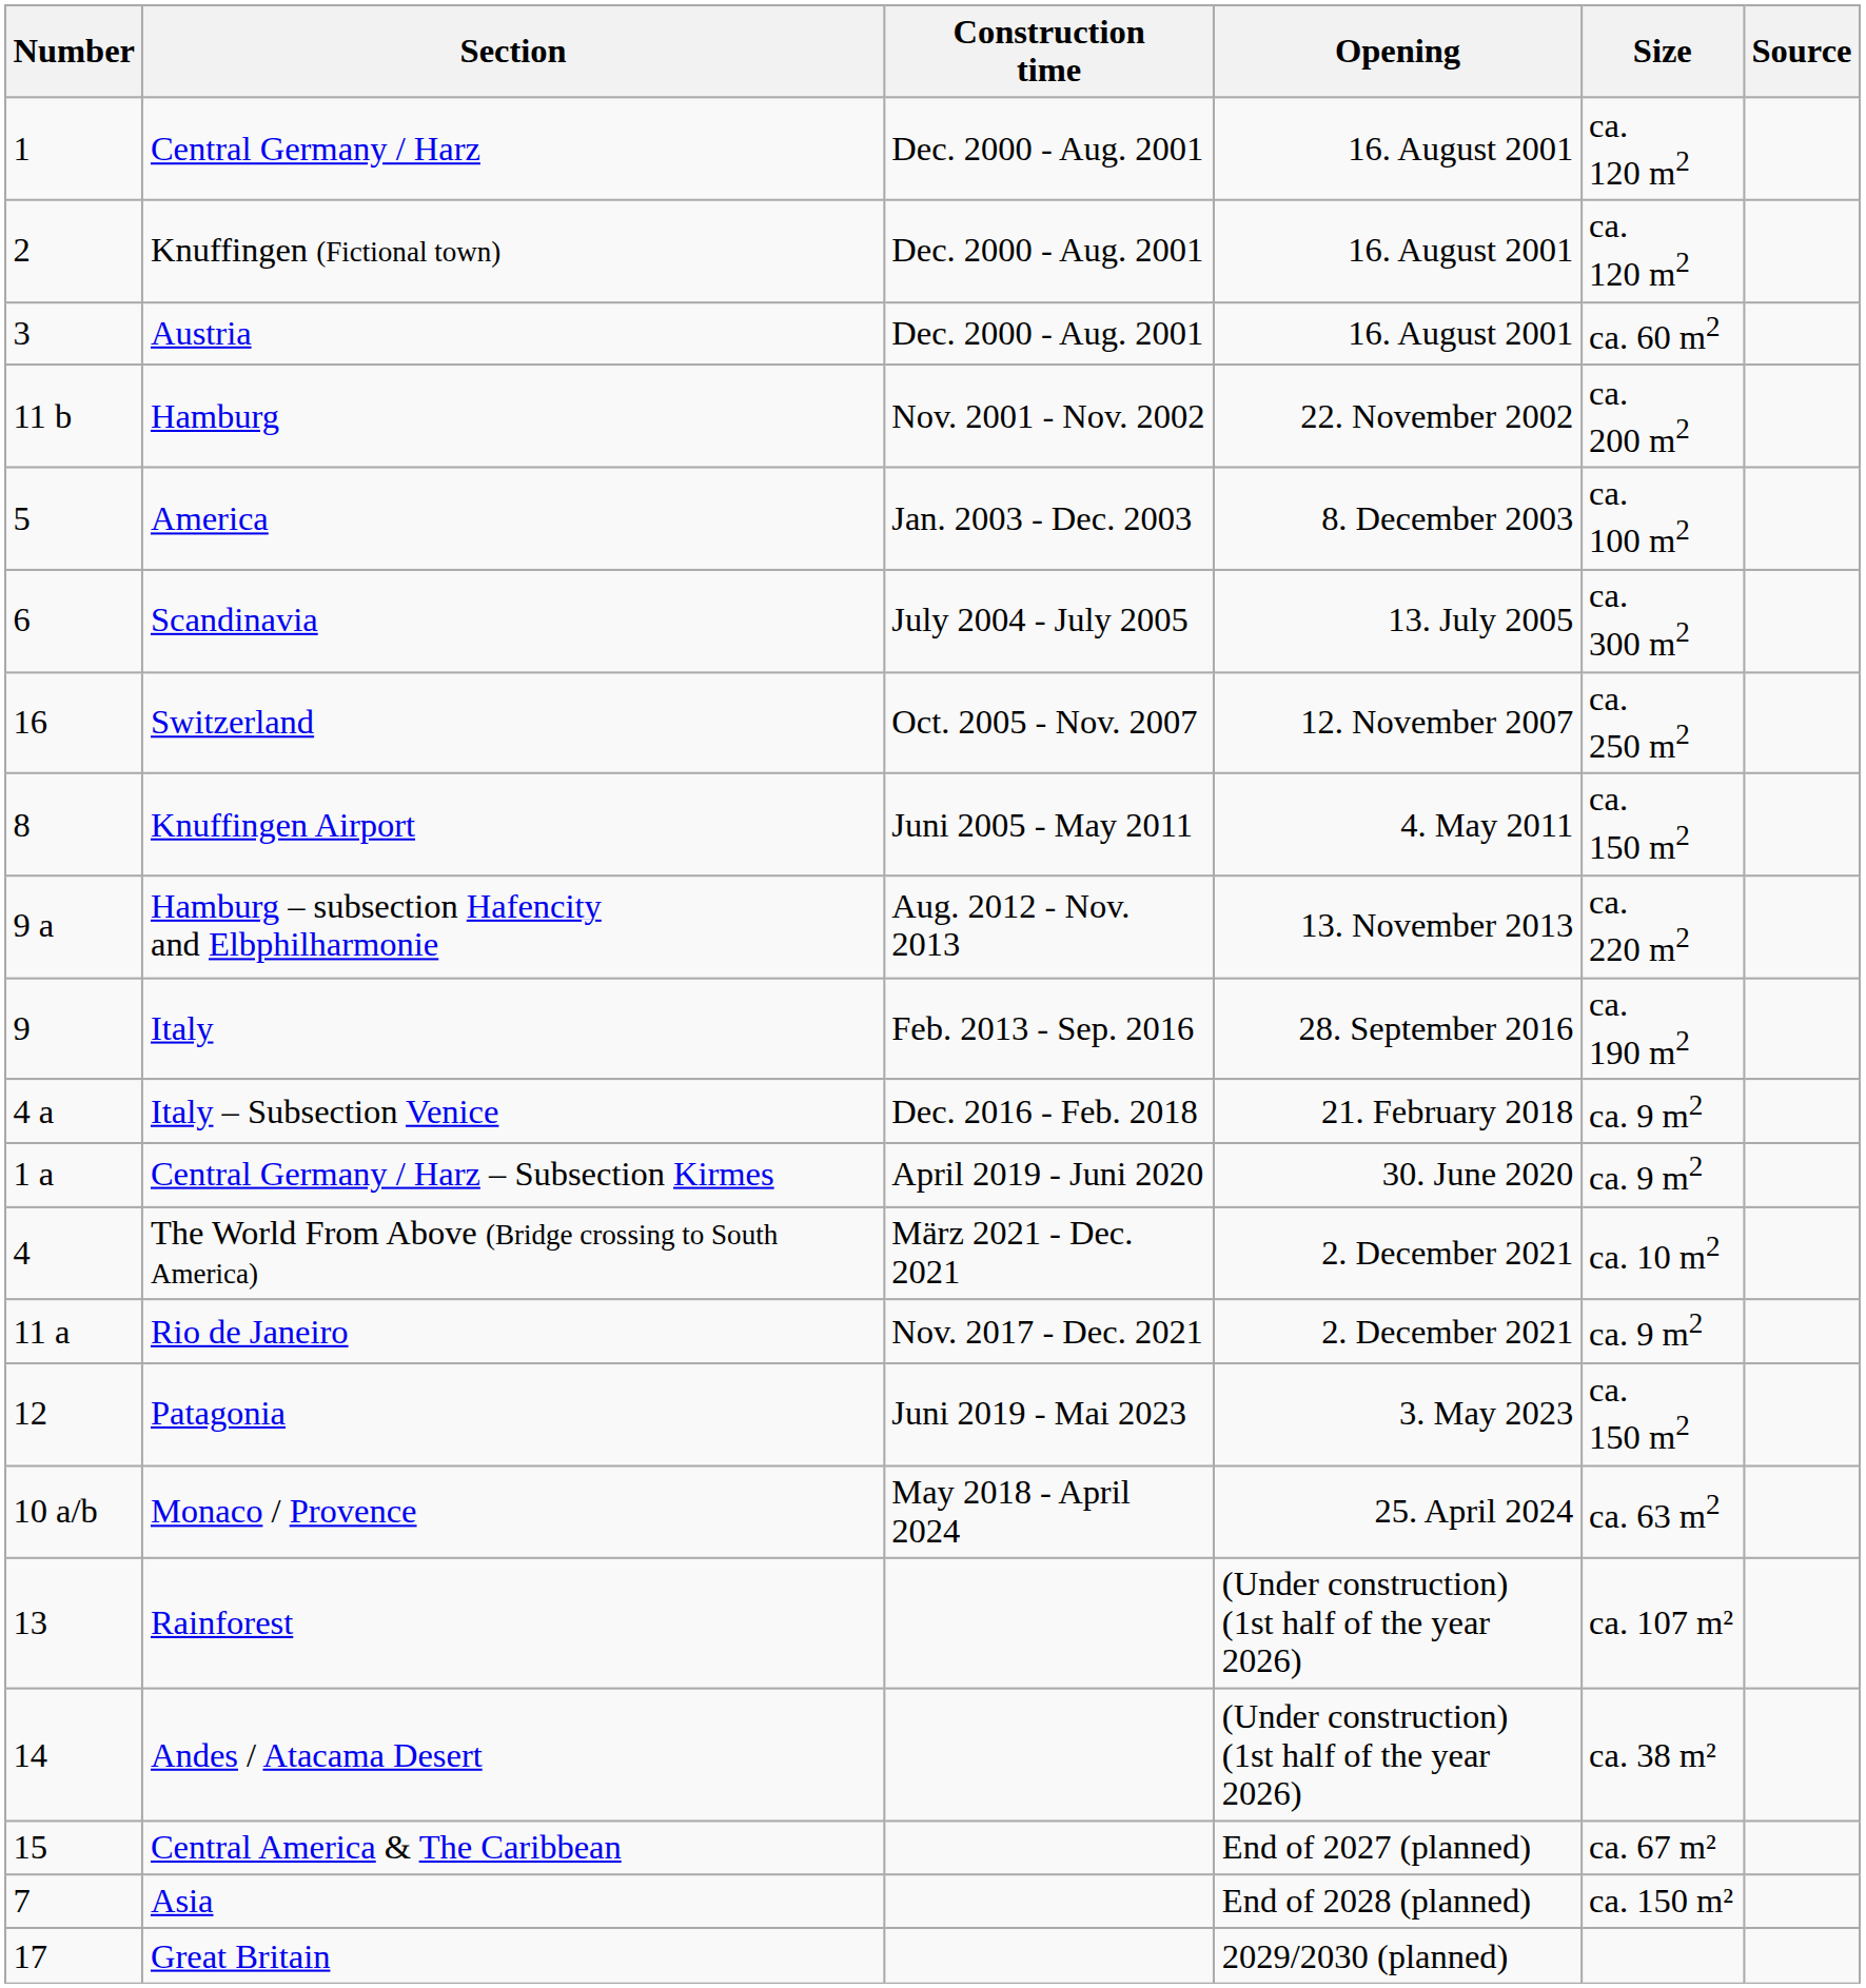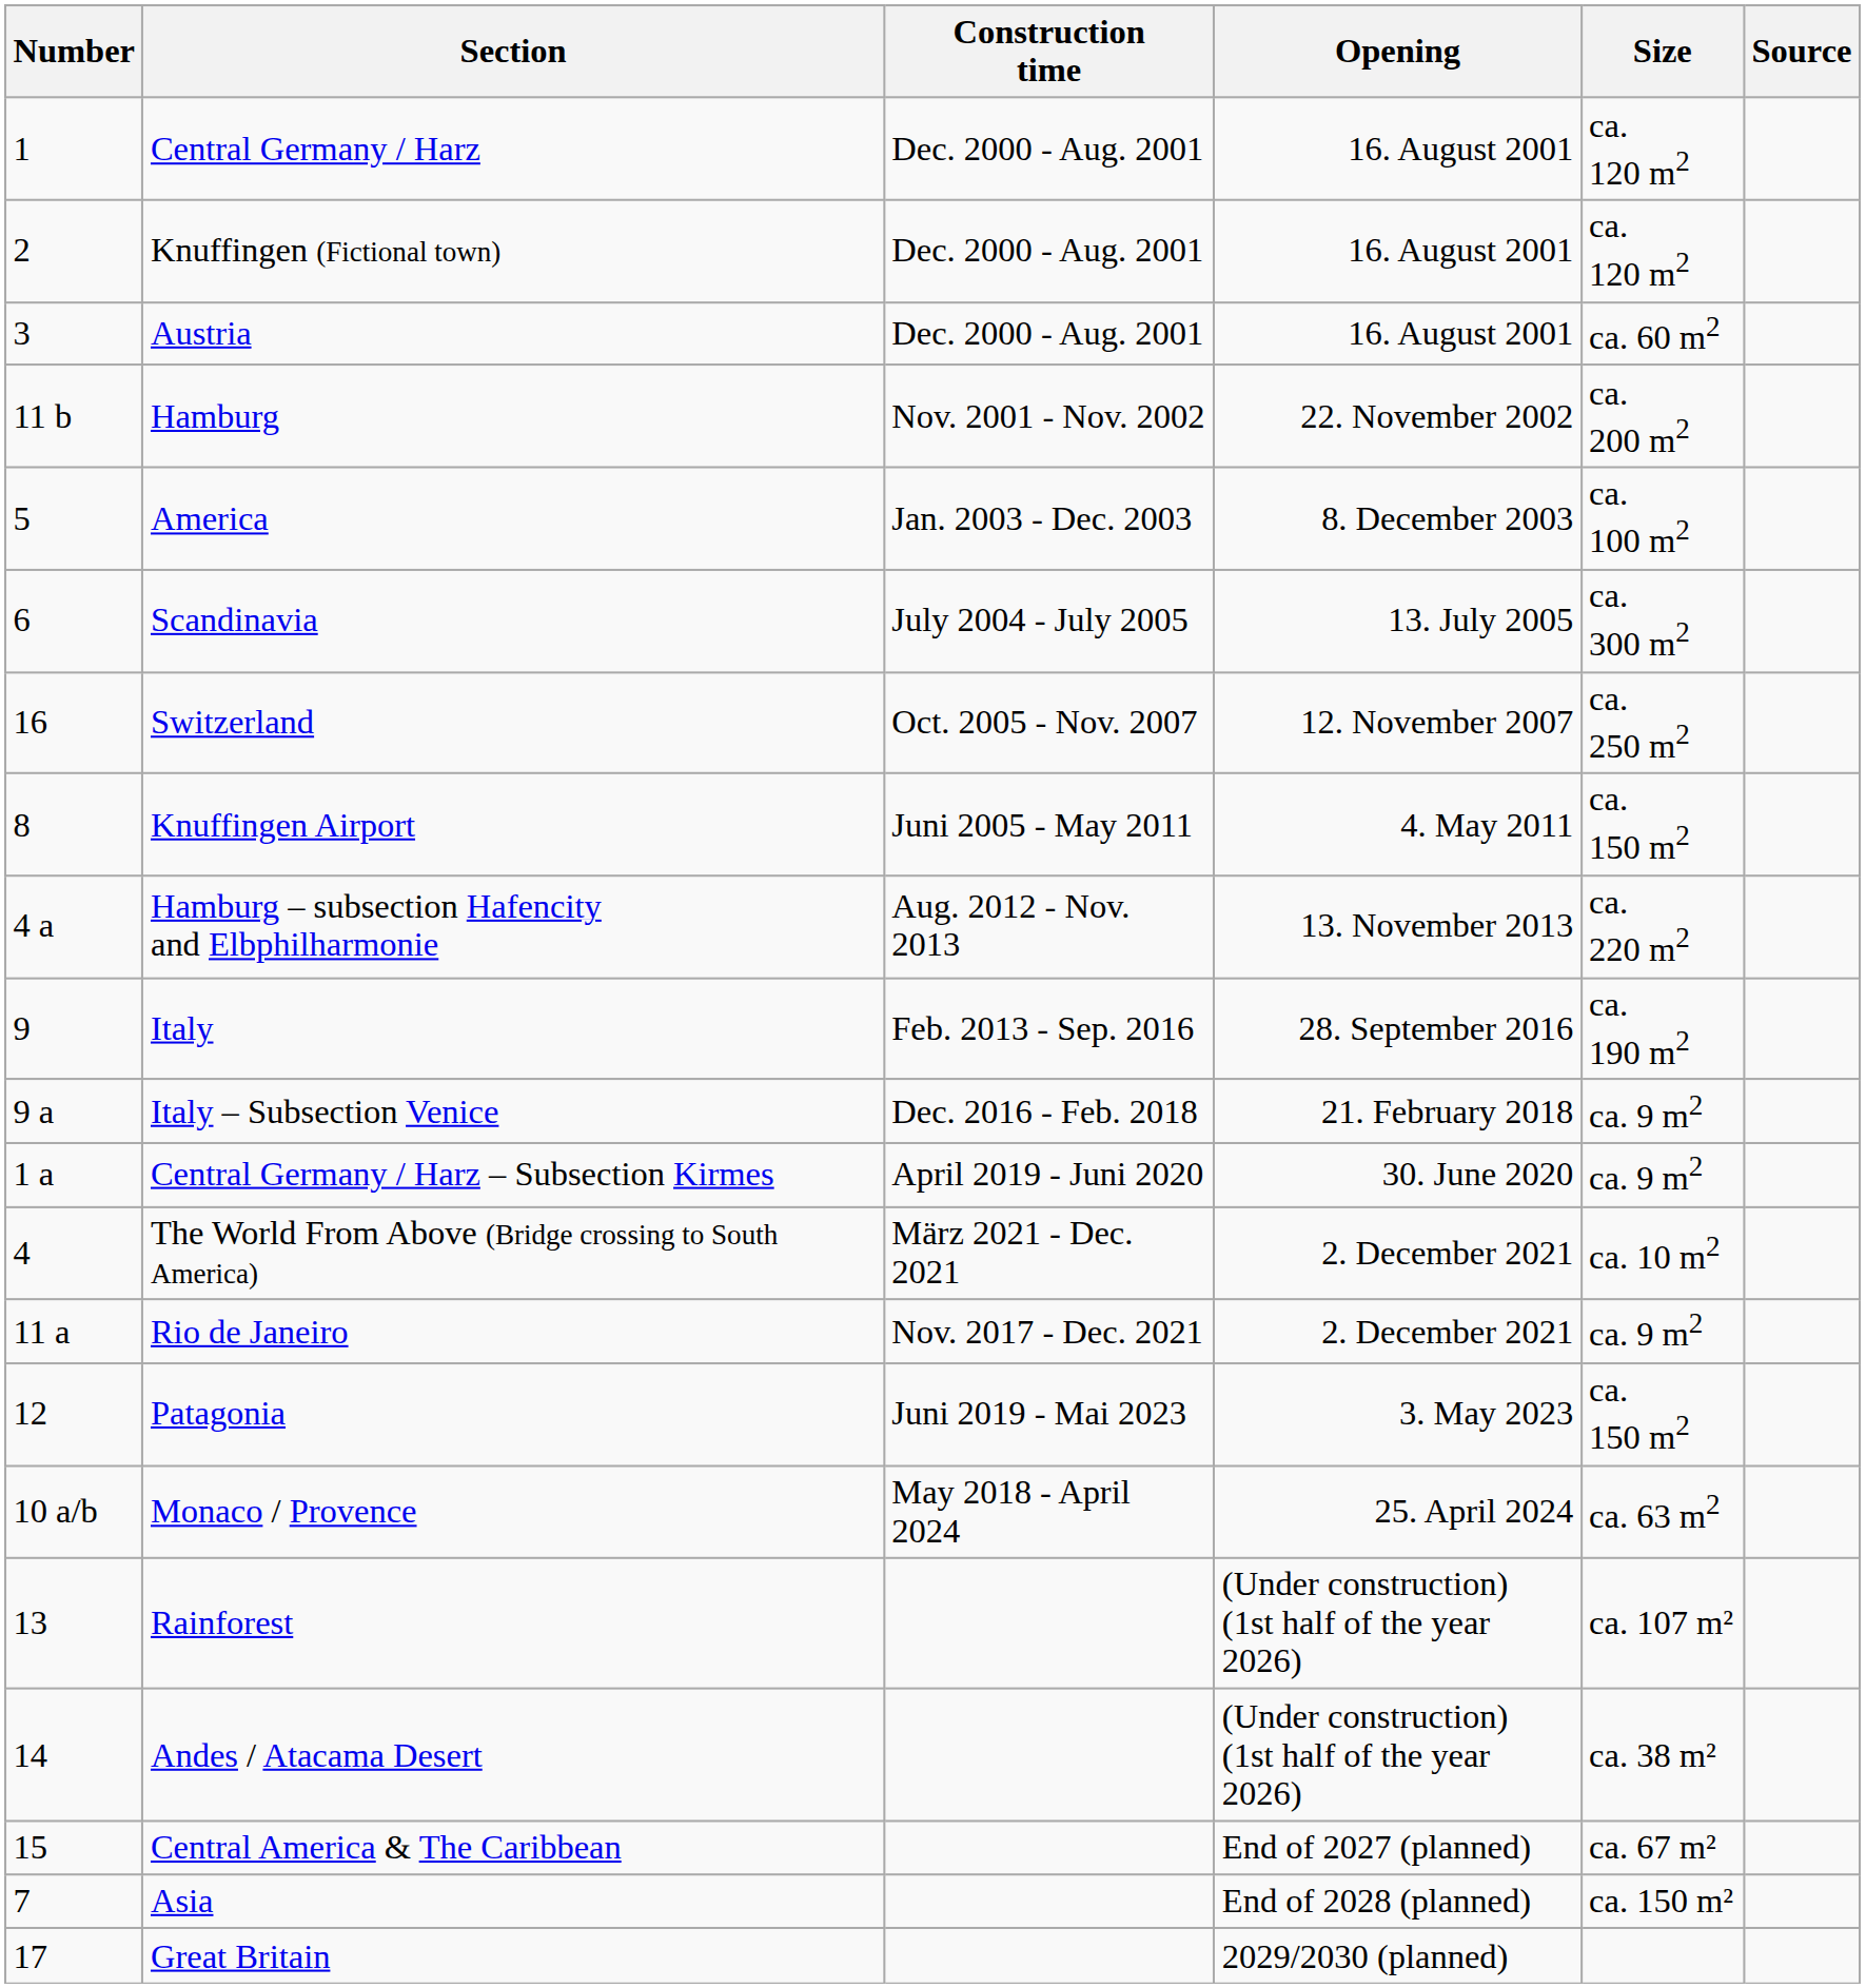Hamburg – subsection Hafencity and Elbphilharmonie | Number: 9 a -> 4 a
Italy – Subsection Venice | Number: 4 a -> 9 a
